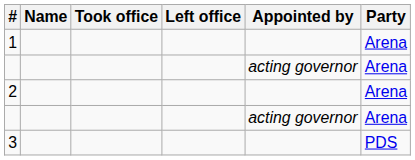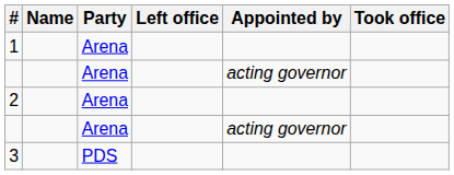columns swapped: Took office <-> Party
